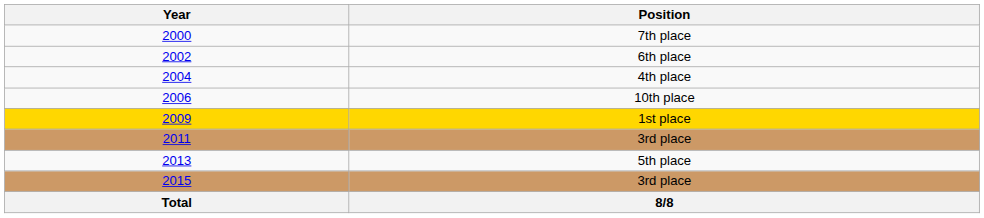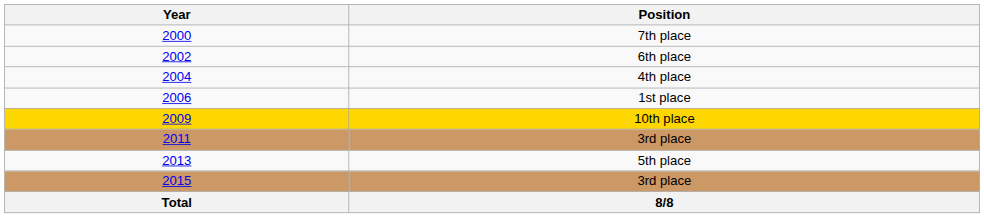2006 | Position: 10th place -> 1st place
2009 | Position: 1st place -> 10th place
